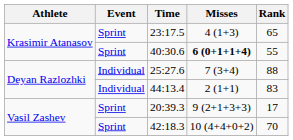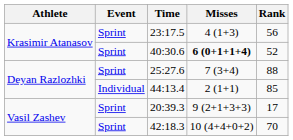23:17.5 | Rank: 65 -> 56
40:30.6 | Rank: 55 -> 52
25:27.6 | Event: Individual -> Sprint
44:13.4 | Rank: 83 -> 85
